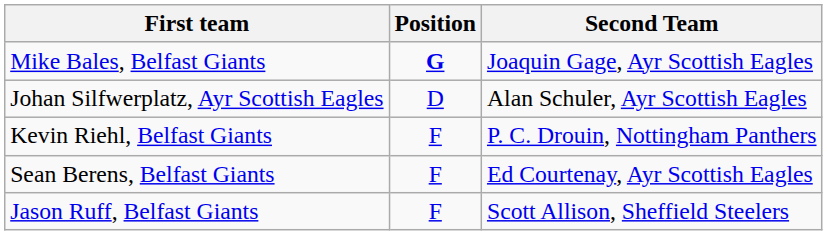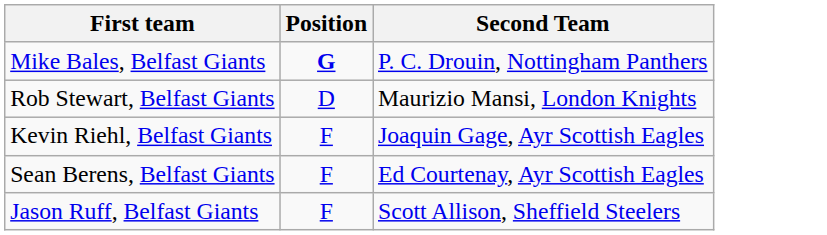Mike Bales, Belfast Giants | Second Team: Joaquin Gage, Ayr Scottish Eagles -> P. C. Drouin, Nottingham Panthers
- row: Johan Silfwerplatz, Ayr Scottish Eagles | D | Alan Schuler, Ayr Scottish Eagles
+ row: Rob Stewart, Belfast Giants | D | Maurizio Mansi, London Knights
Kevin Riehl, Belfast Giants | Second Team: P. C. Drouin, Nottingham Panthers -> Joaquin Gage, Ayr Scottish Eagles
